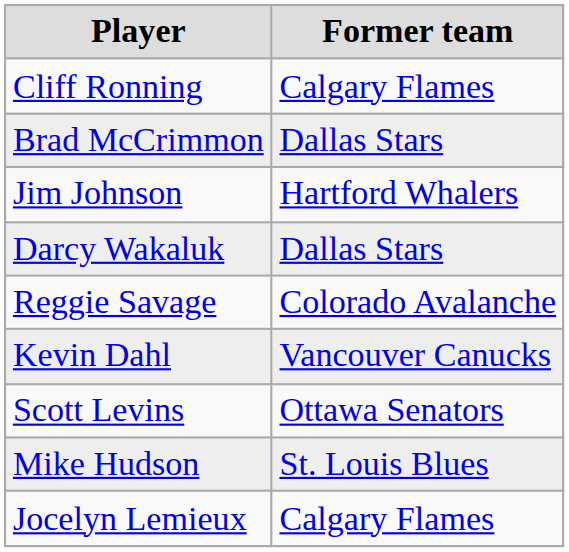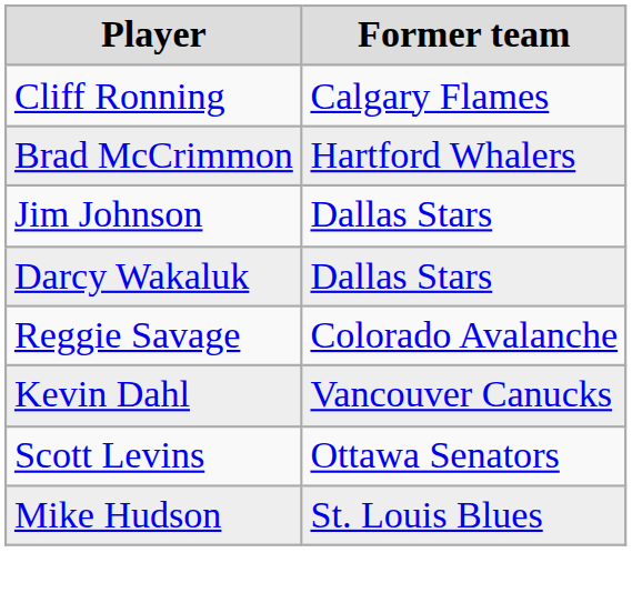Brad McCrimmon | Former team: Dallas Stars -> Hartford Whalers
Jim Johnson | Former team: Hartford Whalers -> Dallas Stars
- row: Jocelyn Lemieux | Calgary Flames
